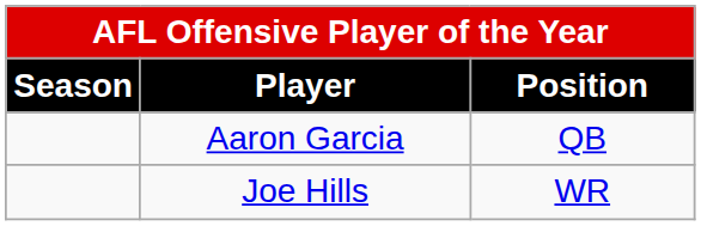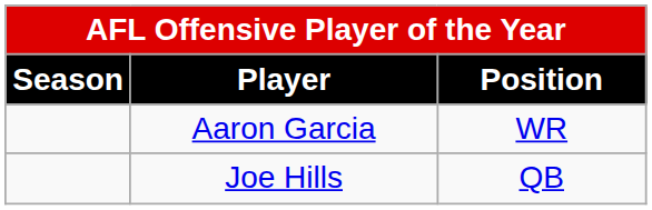Aaron Garcia | Position: QB -> WR
Joe Hills | Position: WR -> QB
